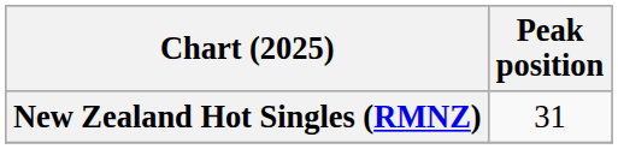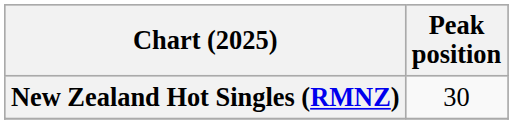New Zealand Hot Singles (RMNZ) | Peak position: 31 -> 30
